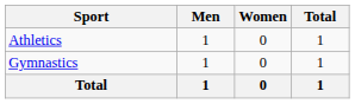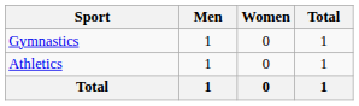rows swapped: Athletics <-> Gymnastics
